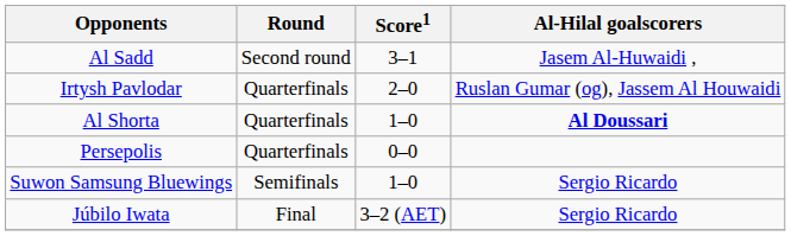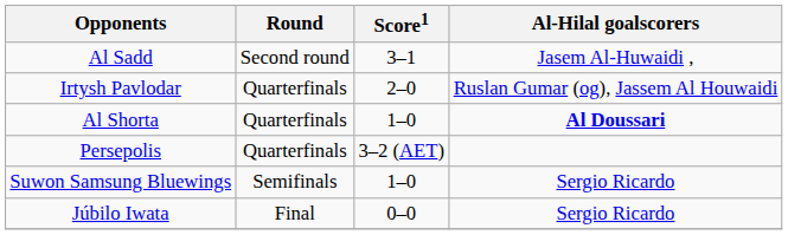Persepolis | Score1: 0–0 -> 3–2 (AET)
Júbilo Iwata | Score1: 3–2 (AET) -> 0–0
